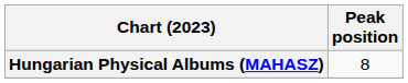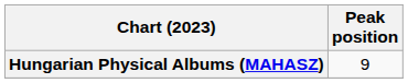Hungarian Physical Albums (MAHASZ) | Peak position: 8 -> 9
